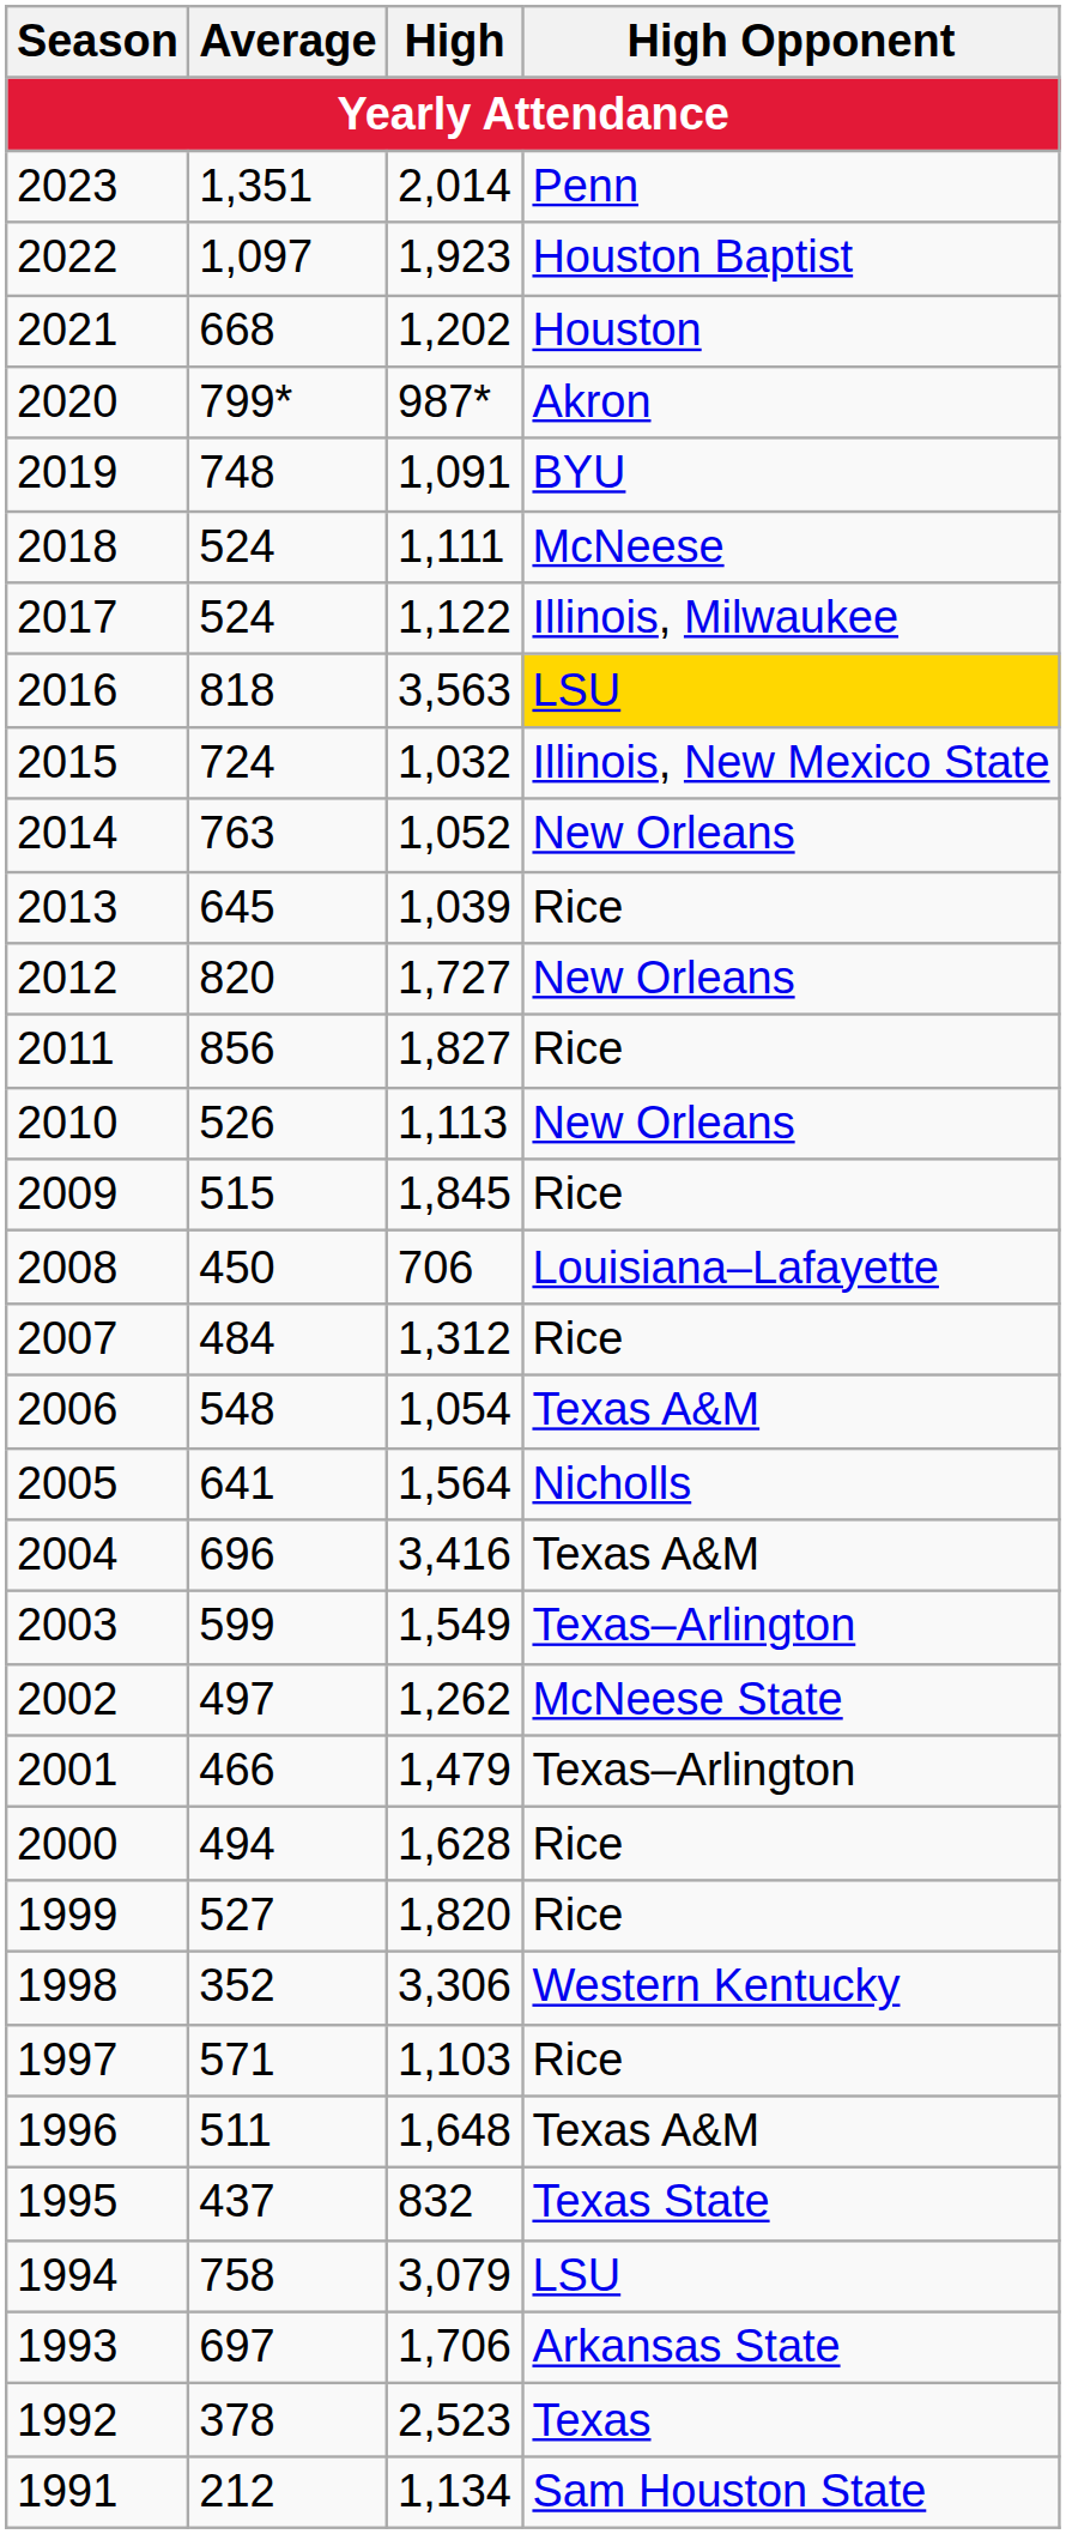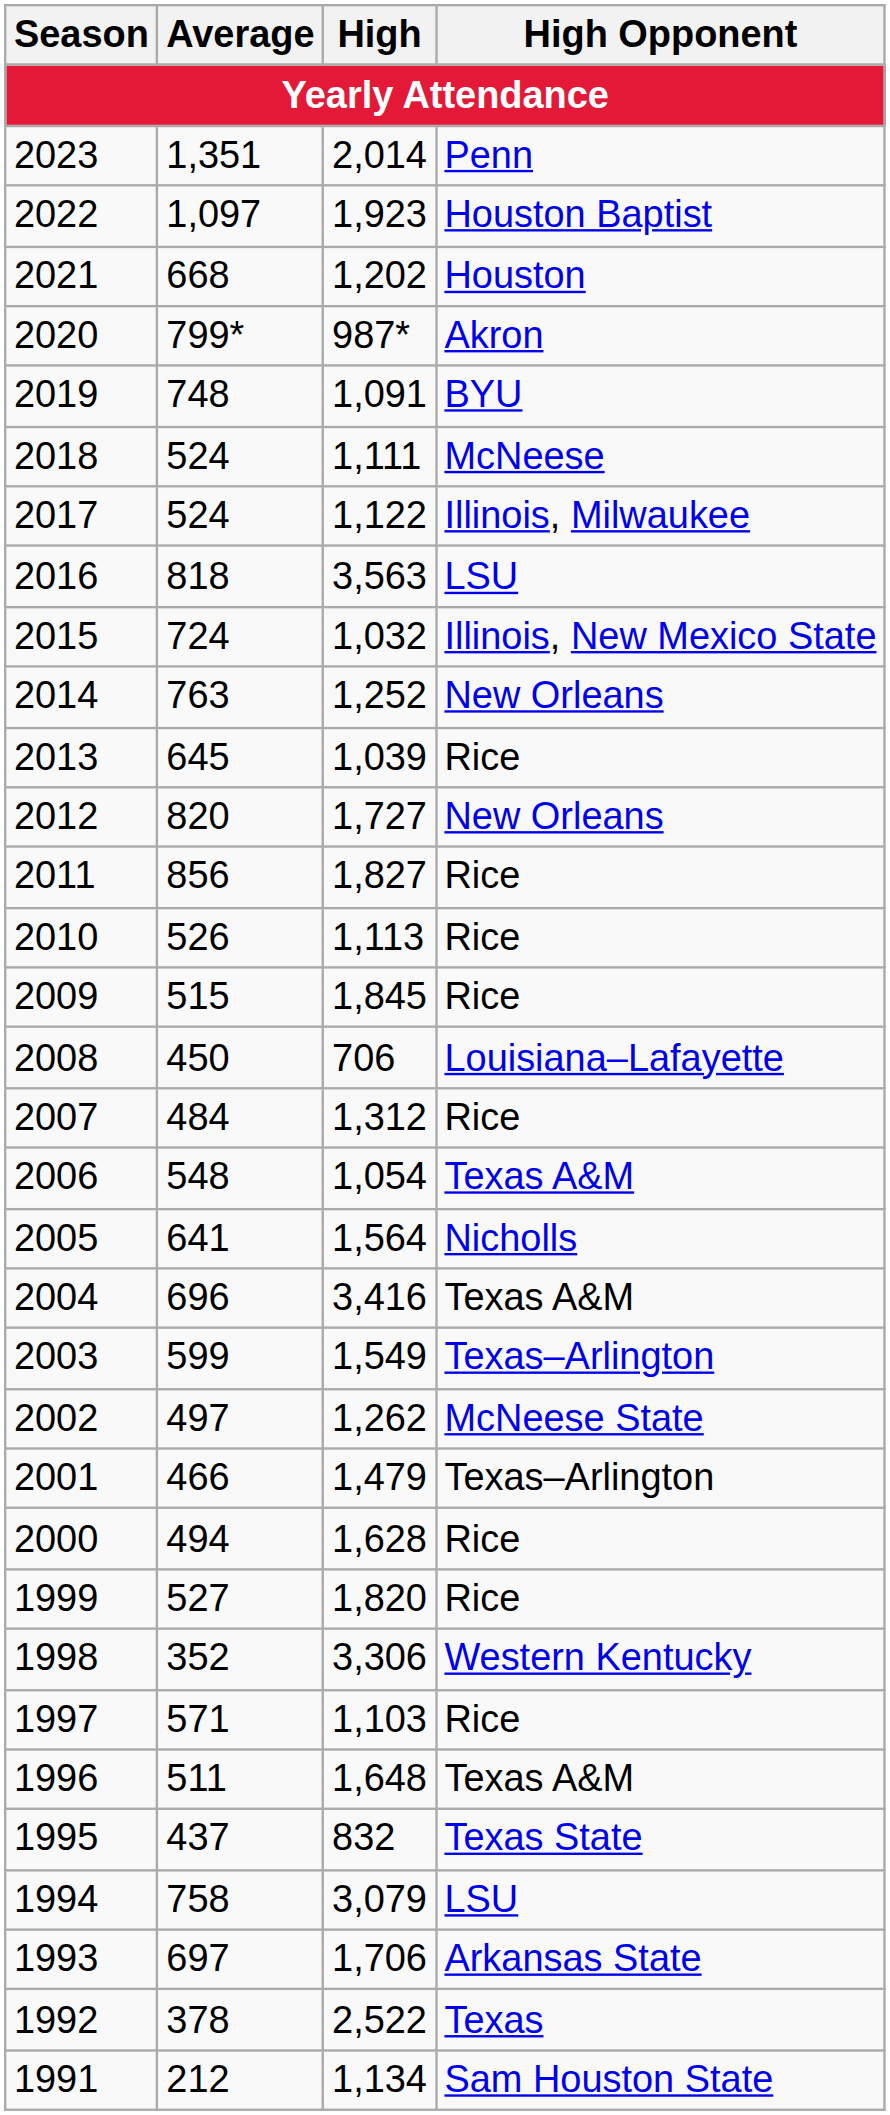2016 | High Opponent: gold background -> no background
2014 | High: 1,052 -> 1,252
2010 | High Opponent: New Orleans -> Rice
1992 | High: 2,523 -> 2,522
